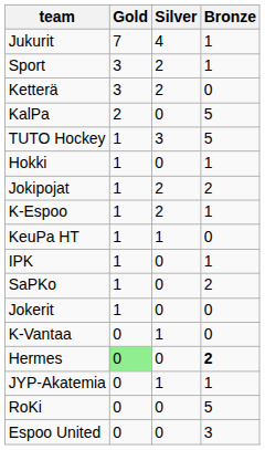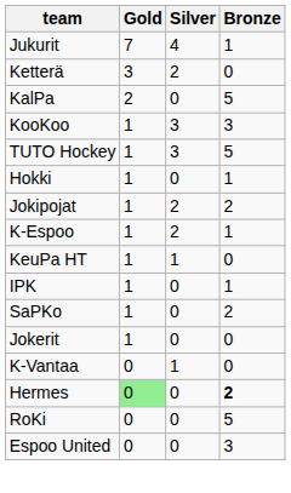- row: Sport | 3 | 2 | 1
+ row: KooKoo | 1 | 3 | 3
- row: JYP-Akatemia | 0 | 1 | 1
